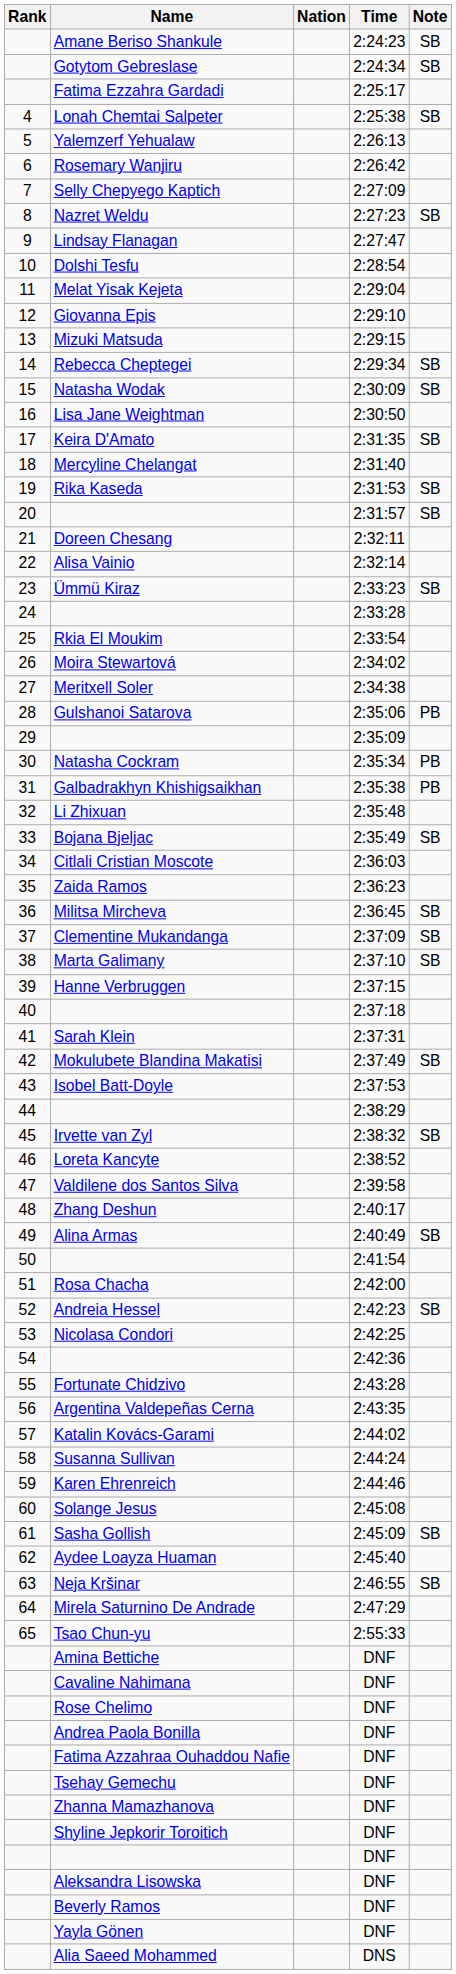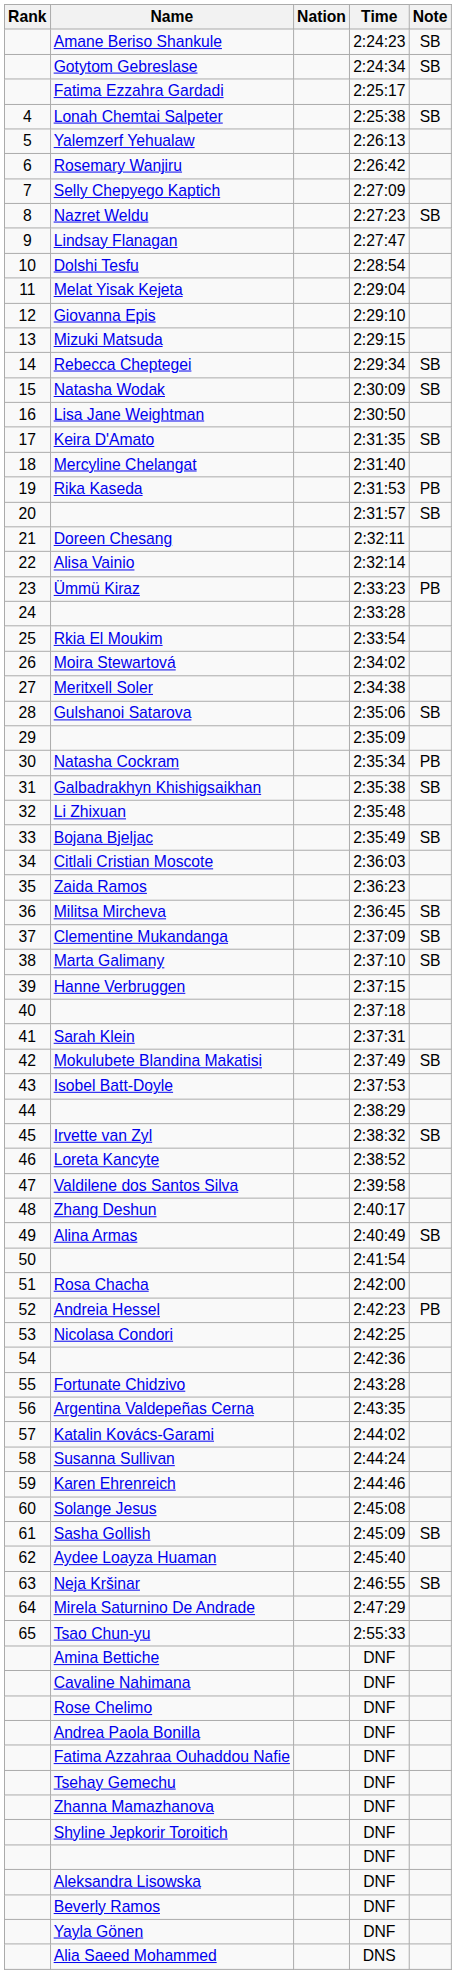Rika Kaseda | Note: SB -> PB
Ümmü Kiraz | Note: SB -> PB
Gulshanoi Satarova | Note: PB -> SB
Galbadrakhyn Khishigsaikhan | Note: PB -> SB
Andreia Hessel | Note: SB -> PB
